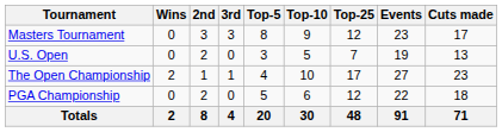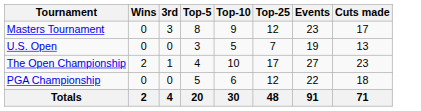- column: 2nd | 3 | 2 | 1 | 2 | 8
